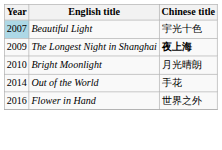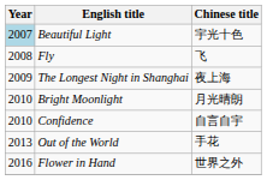+ row: 2008 | Fly | 飞
The Longest Night in Shanghai | Chinese title: bold -> normal
+ row: 2010 | Confidence | 自言自宇
Out of the World | Year: 2014 -> 2013
